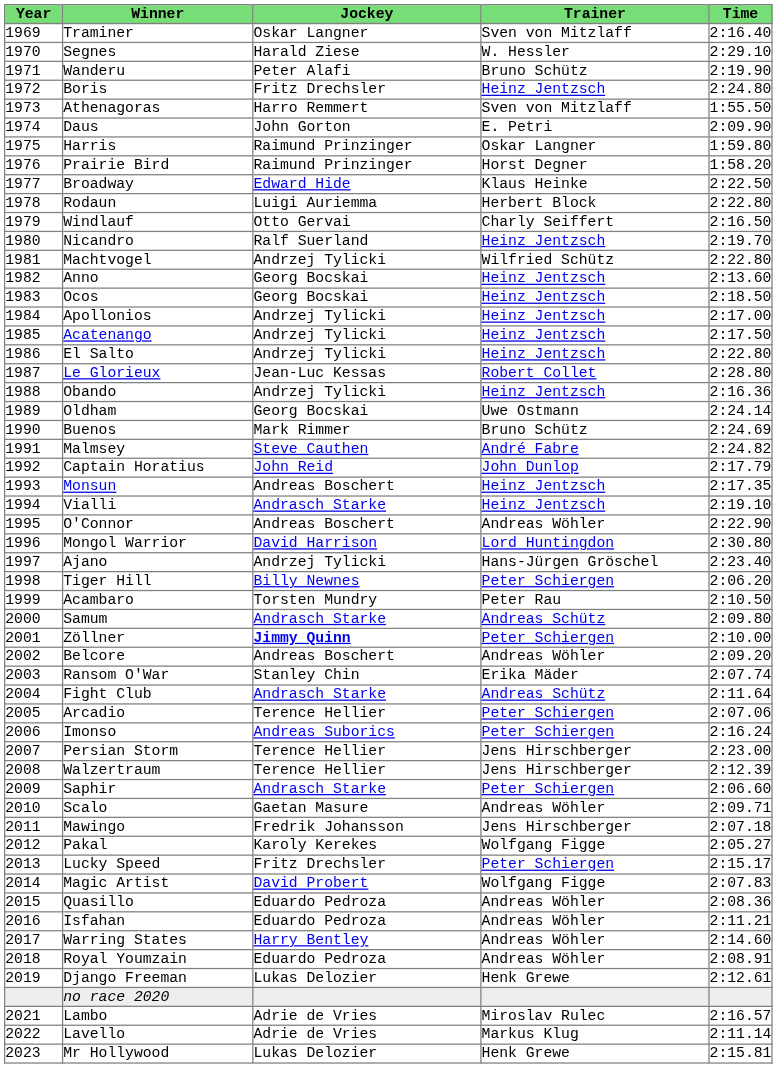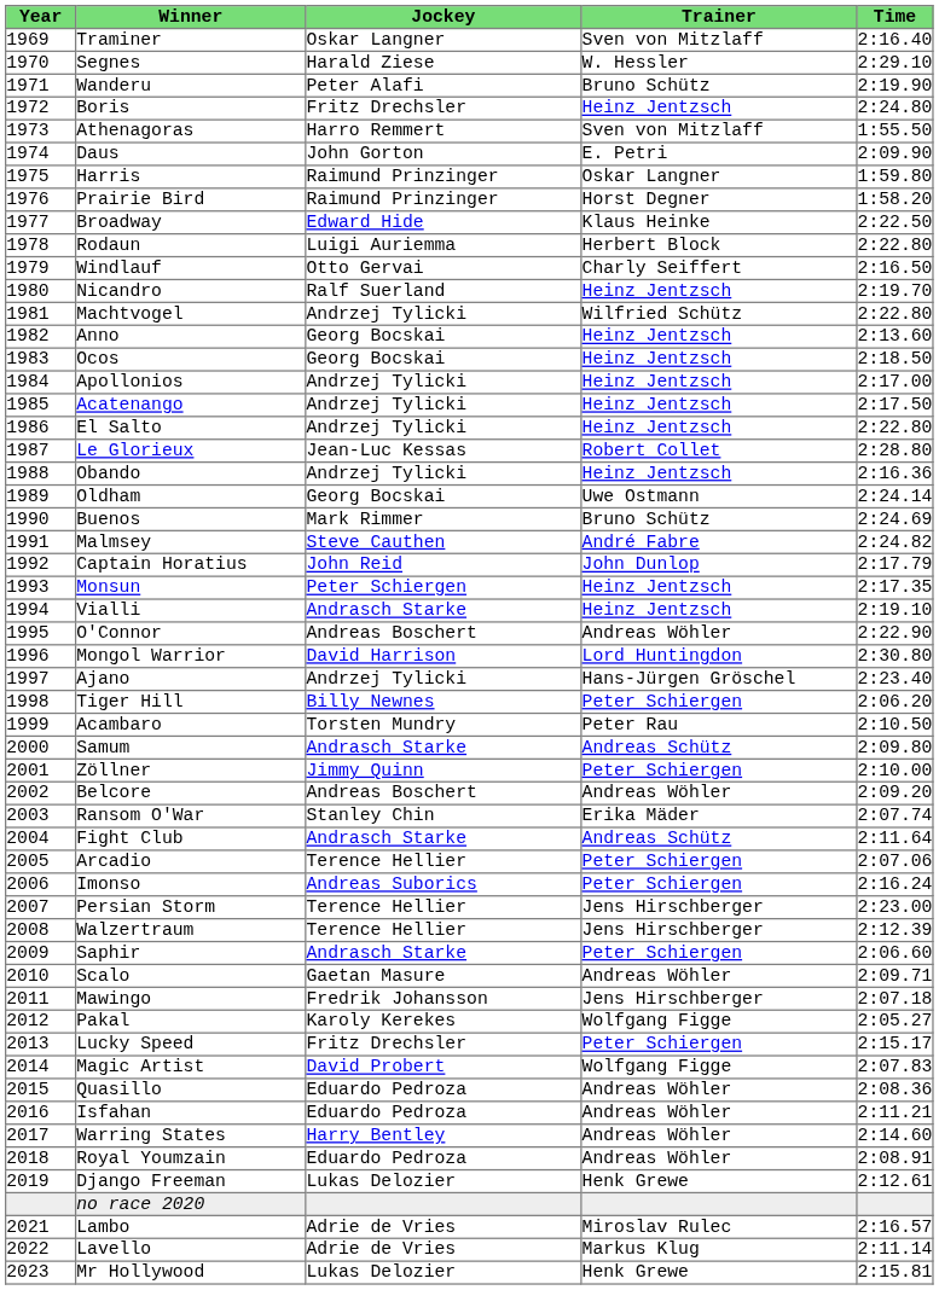Monsun | Jockey: Andreas Boschert -> Peter Schiergen
Zöllner | Jockey: bold -> normal
